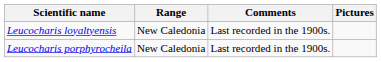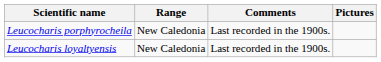rows swapped: Leucocharis loyaltyensis <-> Leucocharis porphyrocheila
